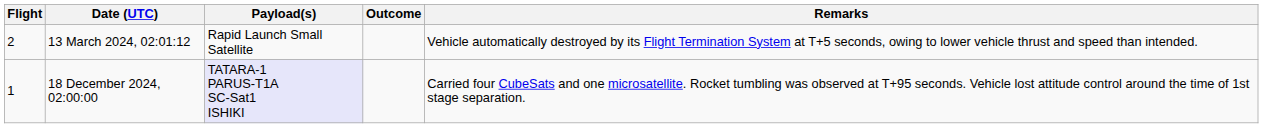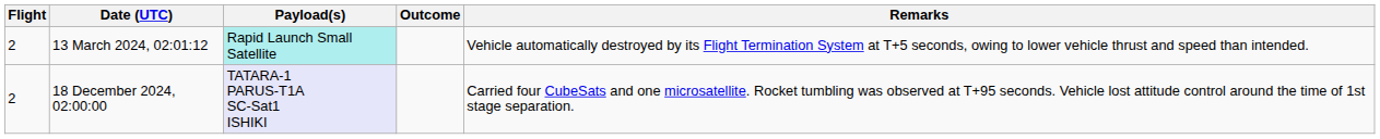13 March 2024, 02:01:12 | Payload(s): no background -> paleturquoise background
18 December 2024, 02:00:00 | Flight: 1 -> 2
